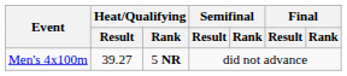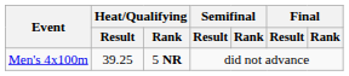Men's 4x100m | Heat/Qualifying / Result: 39.27 -> 39.25
